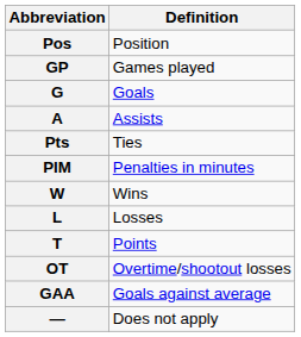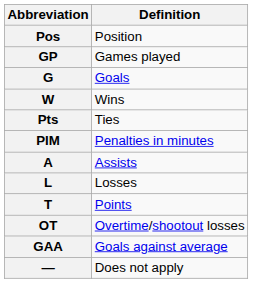rows swapped: A <-> W
